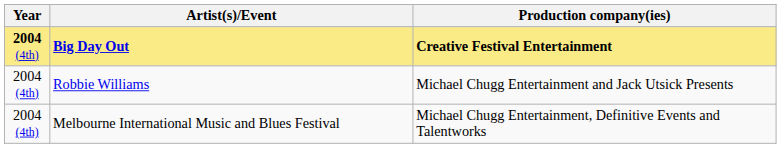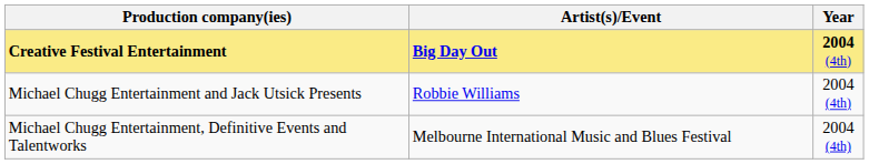columns swapped: Year <-> Production company(ies)
